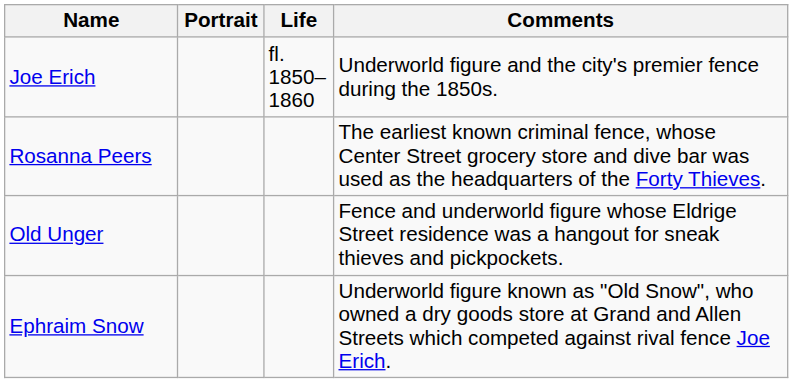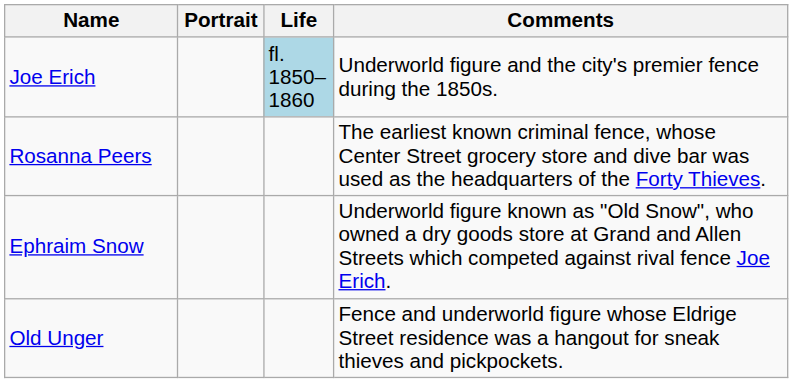Joe Erich | Life: no background -> lightblue background
rows swapped: Old Unger <-> Ephraim Snow
